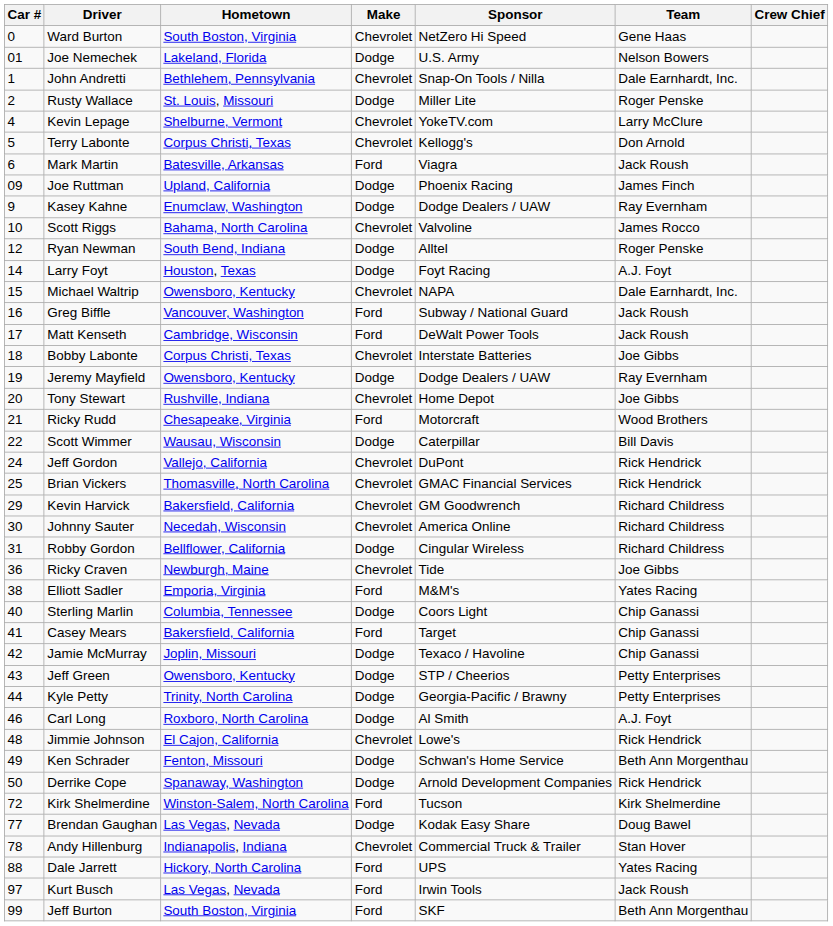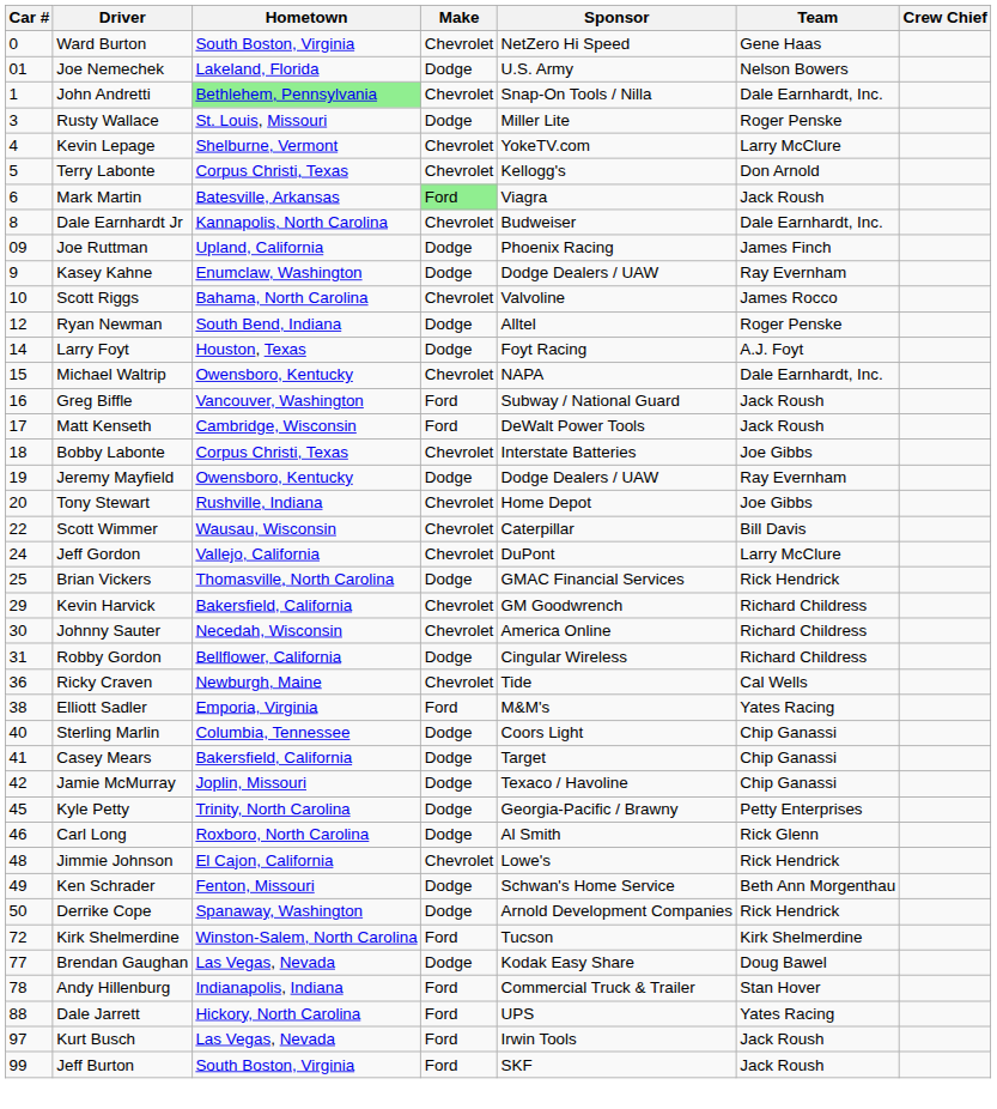John Andretti | Hometown: no background -> lightgreen background
Rusty Wallace | Car #: 2 -> 3
Mark Martin | Make: no background -> lightgreen background
+ row: 8 | Dale Earnhardt Jr | Kannapolis, North Carolina | Chevrolet | Budweiser | Dale Earnhardt, Inc.
- row: 21 | Ricky Rudd | Chesapeake, Virginia | Ford | Motorcraft | Wood Brothers
Scott Wimmer | Make: Dodge -> Chevrolet
Jeff Gordon | Team: Rick Hendrick -> Larry McClure
Brian Vickers | Make: Chevrolet -> Dodge
Ricky Craven | Team: Joe Gibbs -> Cal Wells
Casey Mears | Make: Ford -> Dodge
- row: 43 | Jeff Green | Owensboro, Kentucky | Dodge | STP / Cheerios | Petty Enterprises
Kyle Petty | Car #: 44 -> 45
Carl Long | Team: A.J. Foyt -> Rick Glenn
Andy Hillenburg | Make: Chevrolet -> Ford
Jeff Burton | Team: Beth Ann Morgenthau -> Jack Roush
